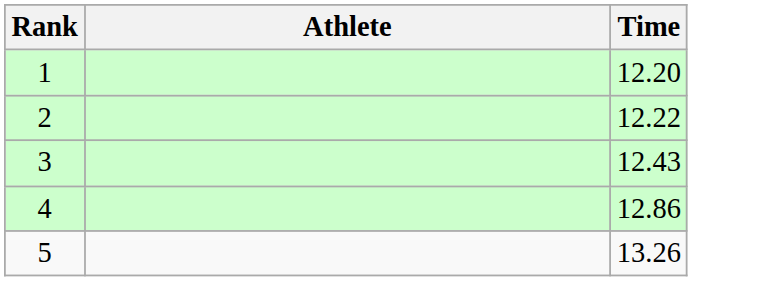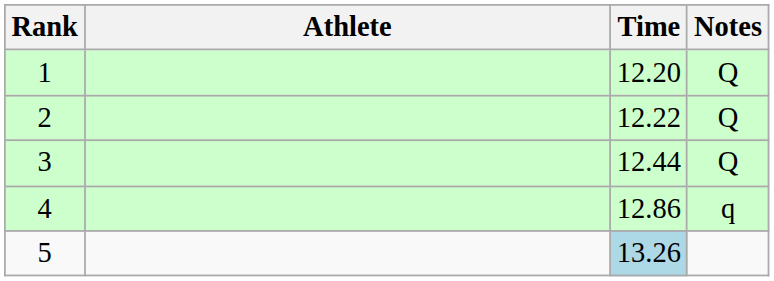+ column: Notes | Q | Q | Q | q
3 | Time: 12.43 -> 12.44
5 | Time: no background -> lightblue background
